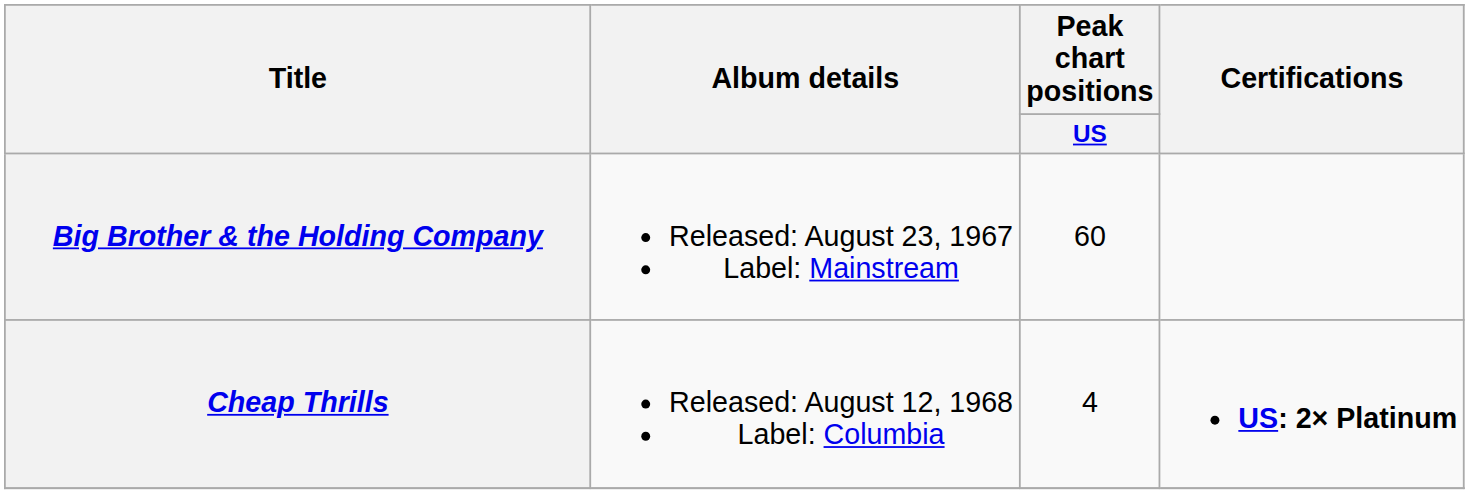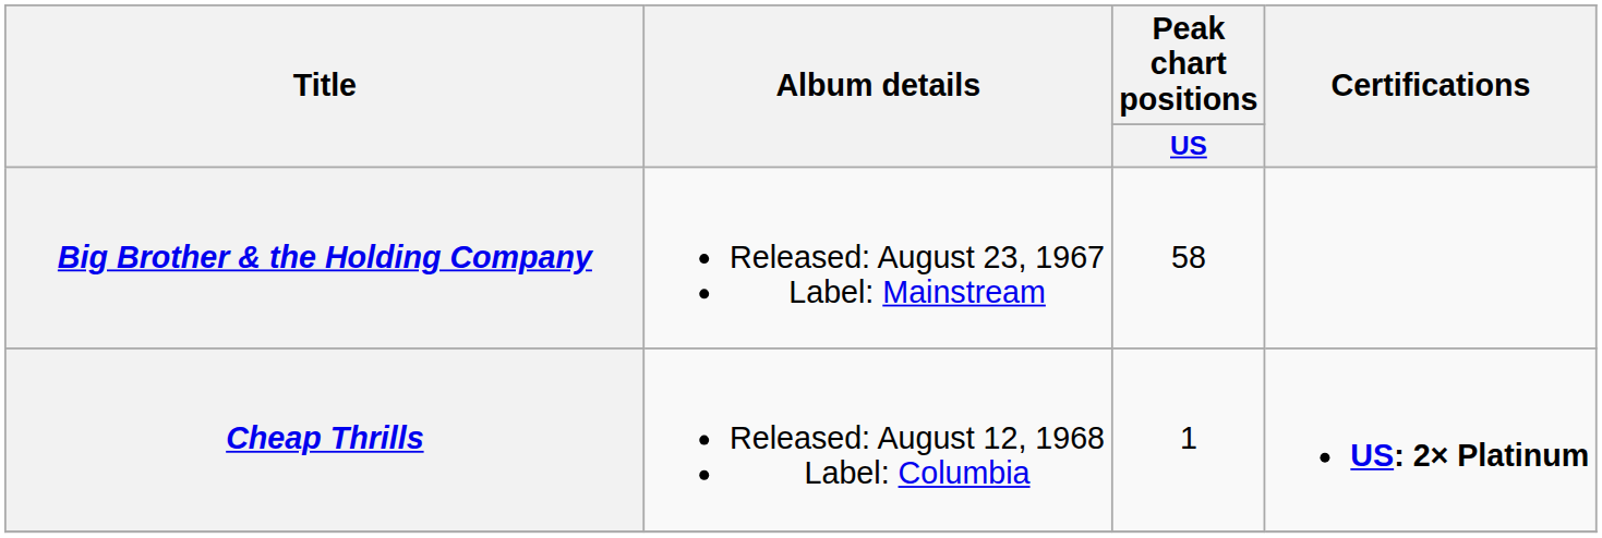Big Brother & the Holding Company | Peak chart positions / US: 60 -> 58
Cheap Thrills | Peak chart positions / US: 4 -> 1
